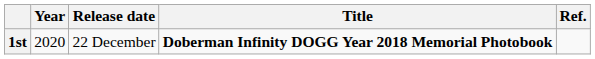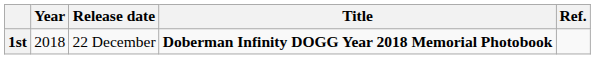1st | Year: 2020 -> 2018
